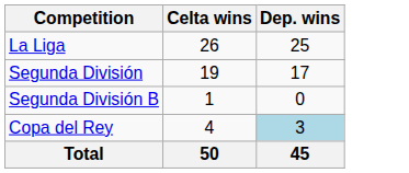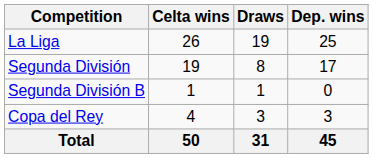+ column: Draws | 19 | 8 | 1 | 3 | 31
Copa del Rey | Dep. wins: lightblue background -> no background
